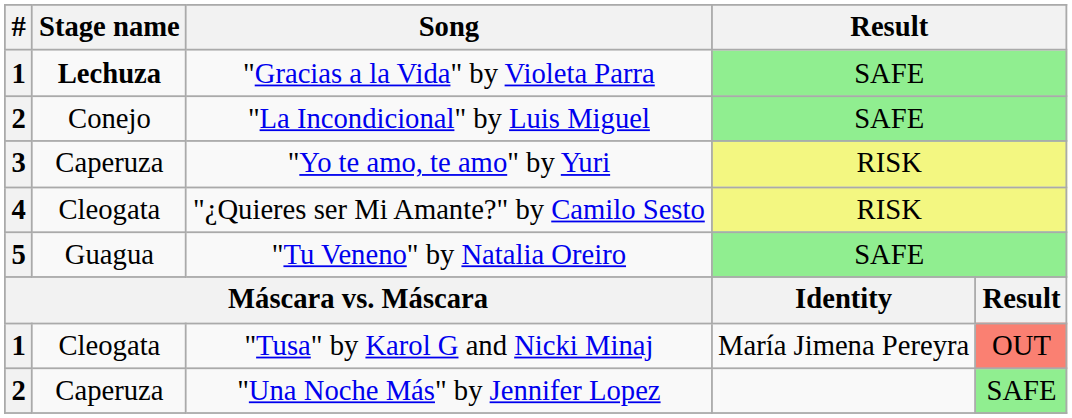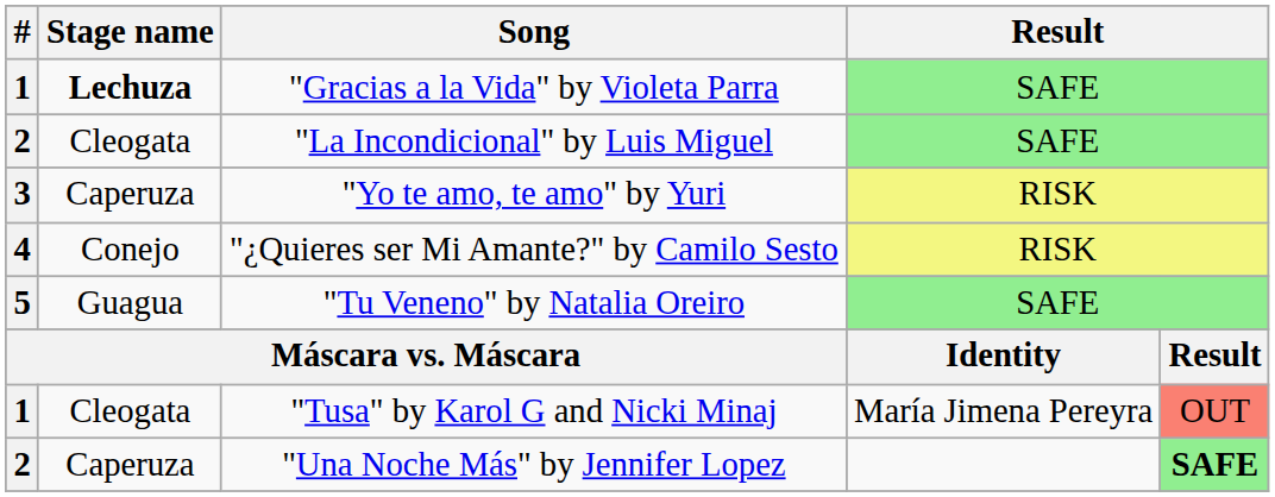"La Incondicional" by Luis Miguel | Stage name: Conejo -> Cleogata
"¿Quieres ser Mi Amante?" by Camilo Sesto | Stage name: Cleogata -> Conejo
"Una Noche Más" by Jennifer Lopez | column 5: normal -> bold
